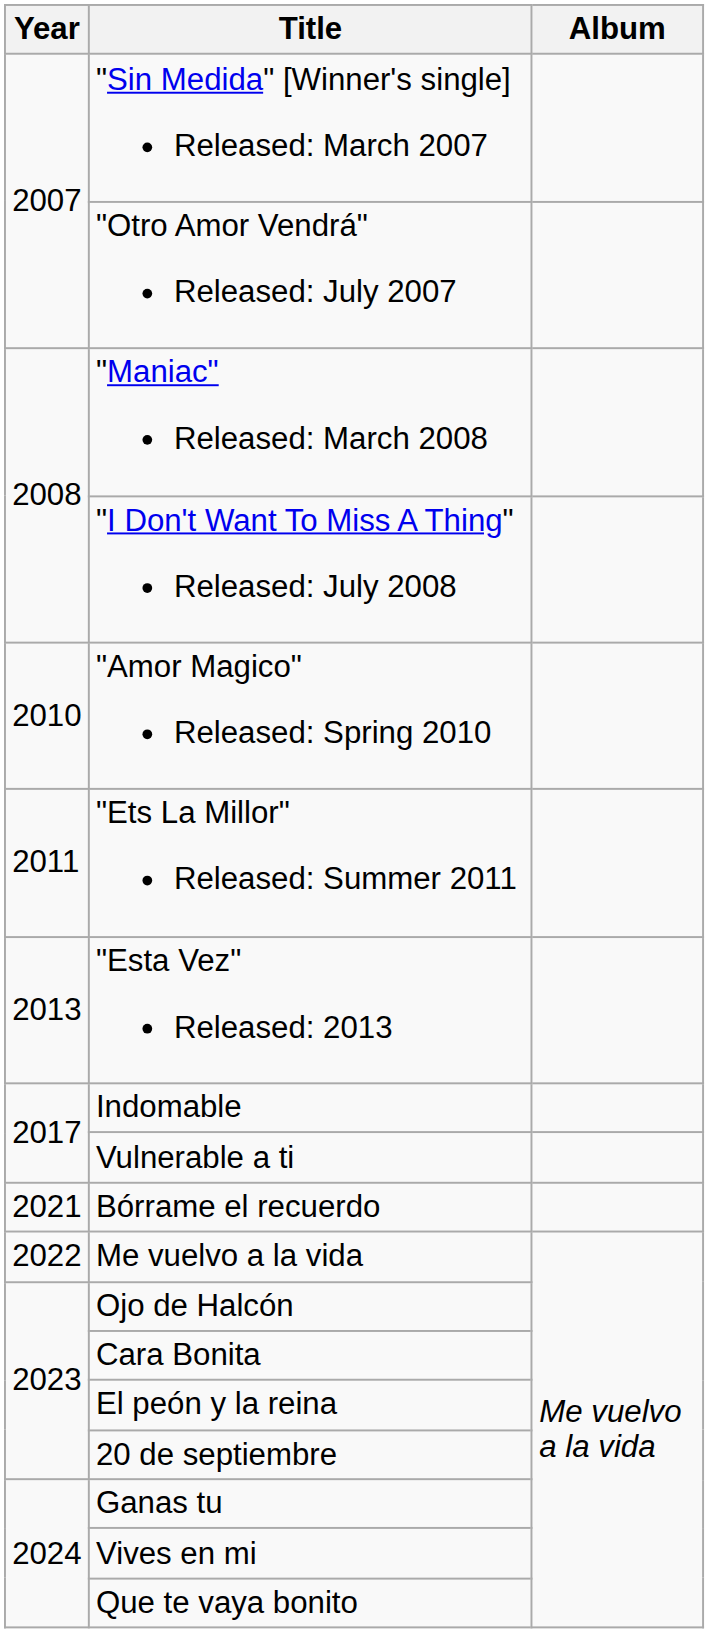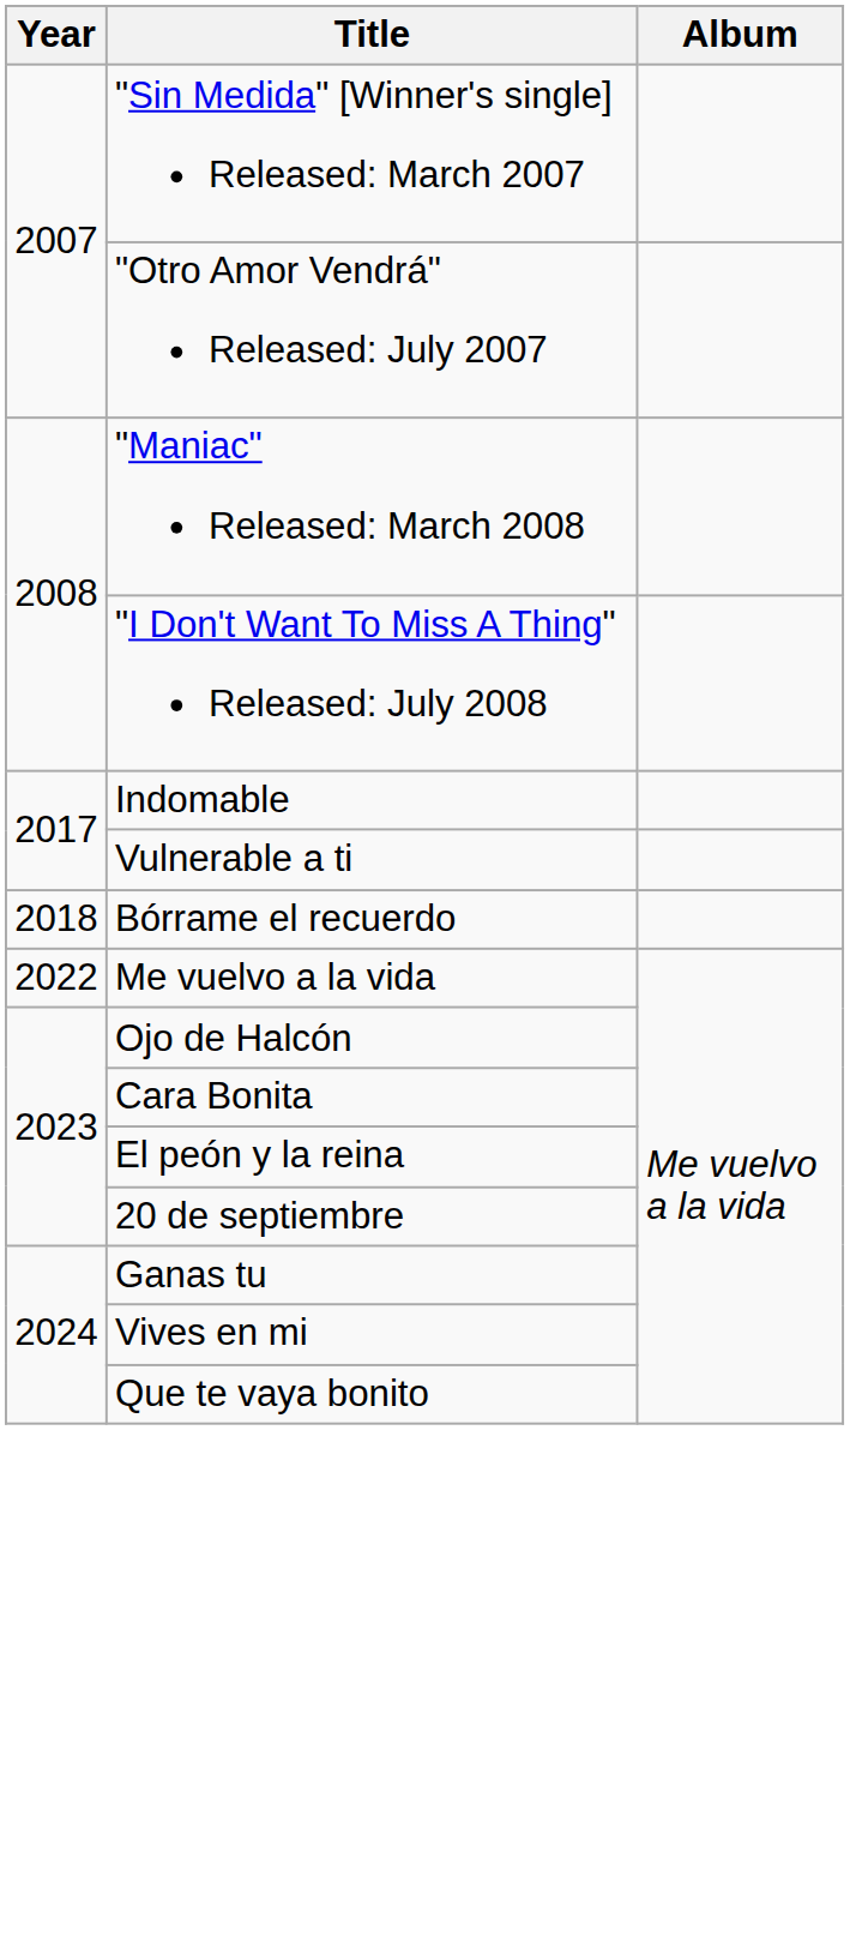- row: 2010 | "Amor Magico" Released: Spring 2010
- row: 2011 | "Ets La Millor" Released: Summer 2011
- row: 2013 | "Esta Vez" Released: 2013
Bórrame el recuerdo | Year: 2021 -> 2018
